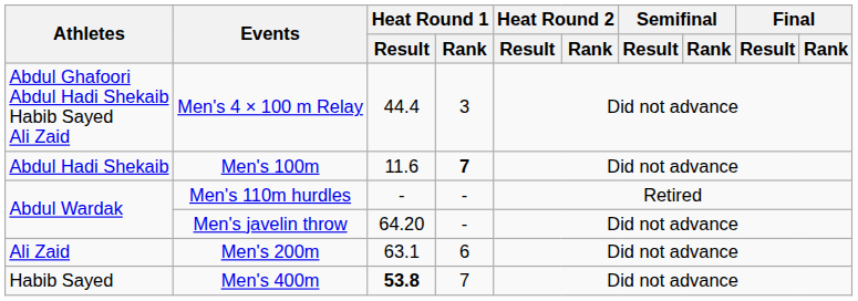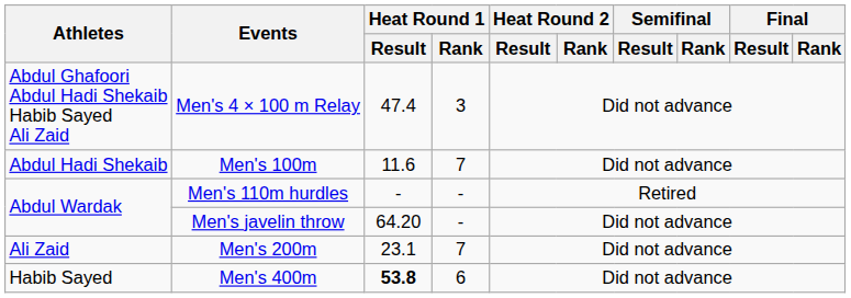Men's 4 × 100 m Relay | Heat Round 1 / Result: 44.4 -> 47.4
Men's 100m | Heat Round 1 / Rank: bold -> normal
Men's 200m | Heat Round 1 / Result: 63.1 -> 23.1
Men's 200m | Heat Round 1 / Rank: 6 -> 7
Men's 400m | Heat Round 1 / Rank: 7 -> 6
